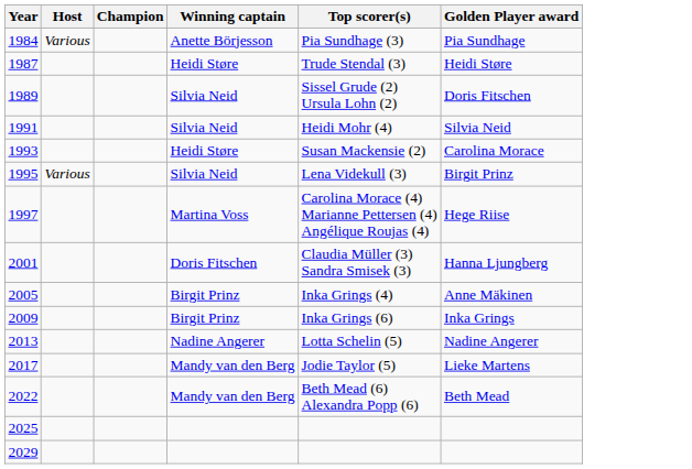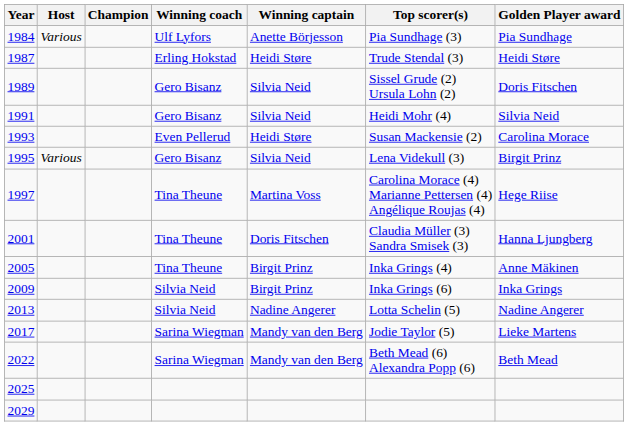+ column: Winning coach | Ulf Lyfors | Erling Hokstad | Gero Bisanz | Gero Bisanz | Even Pellerud | Gero Bisanz | Tina Theune | Tina Theune | Tina Theune | Silvia Neid | Silvia Neid | Sarina Wiegman | Sarina Wiegman
